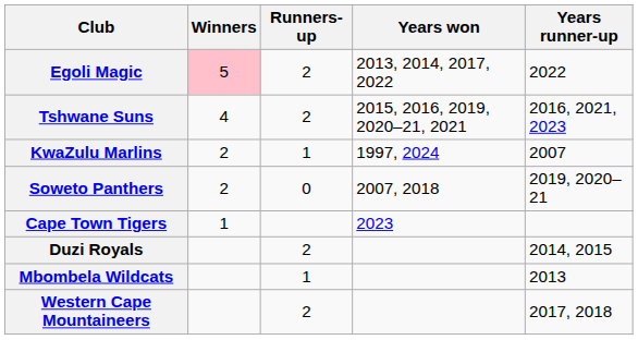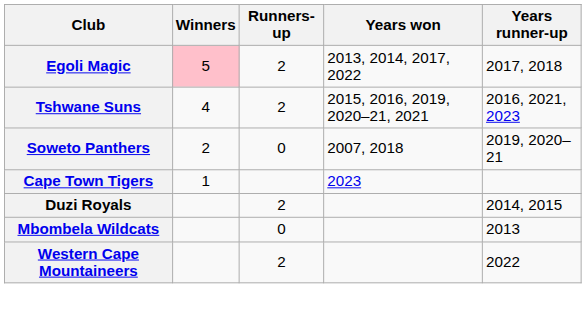Egoli Magic | Years runner-up: 2022 -> 2017, 2018
- row: KwaZulu Marlins | 2 | 1 | 1997, 2024 | 2007
Mbombela Wildcats | Runners-up: 1 -> 0
Western Cape Mountaineers | Years runner-up: 2017, 2018 -> 2022
